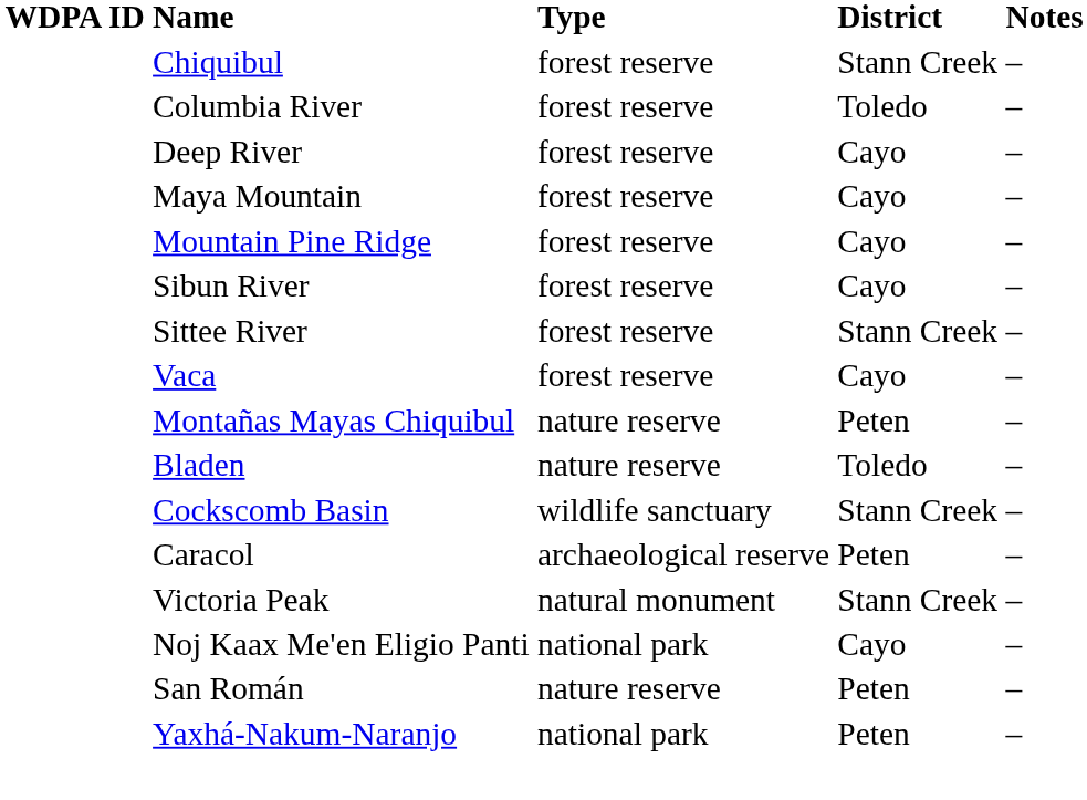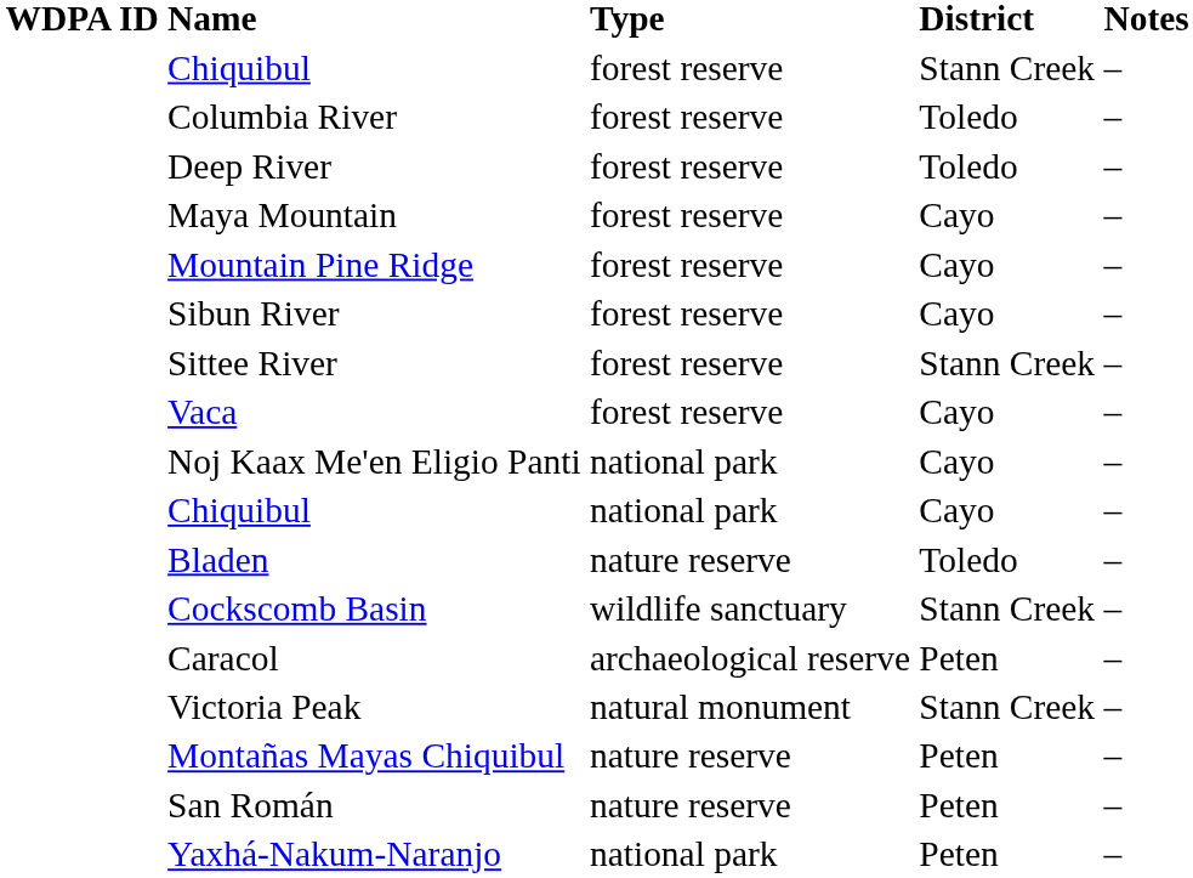Deep River | District: Cayo -> Toledo
rows swapped: Noj Kaax Me'en Eligio Panti <-> Montañas Mayas Chiquibul
+ row: Chiquibul | national park | Cayo | –
